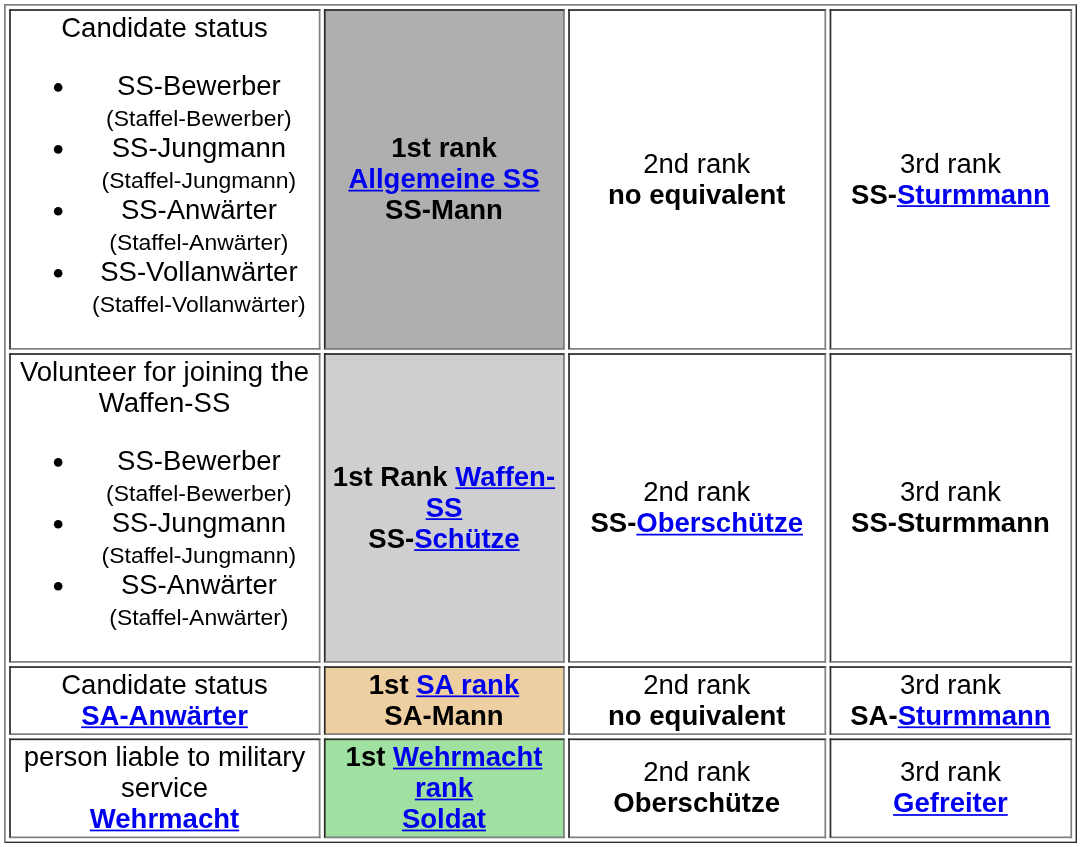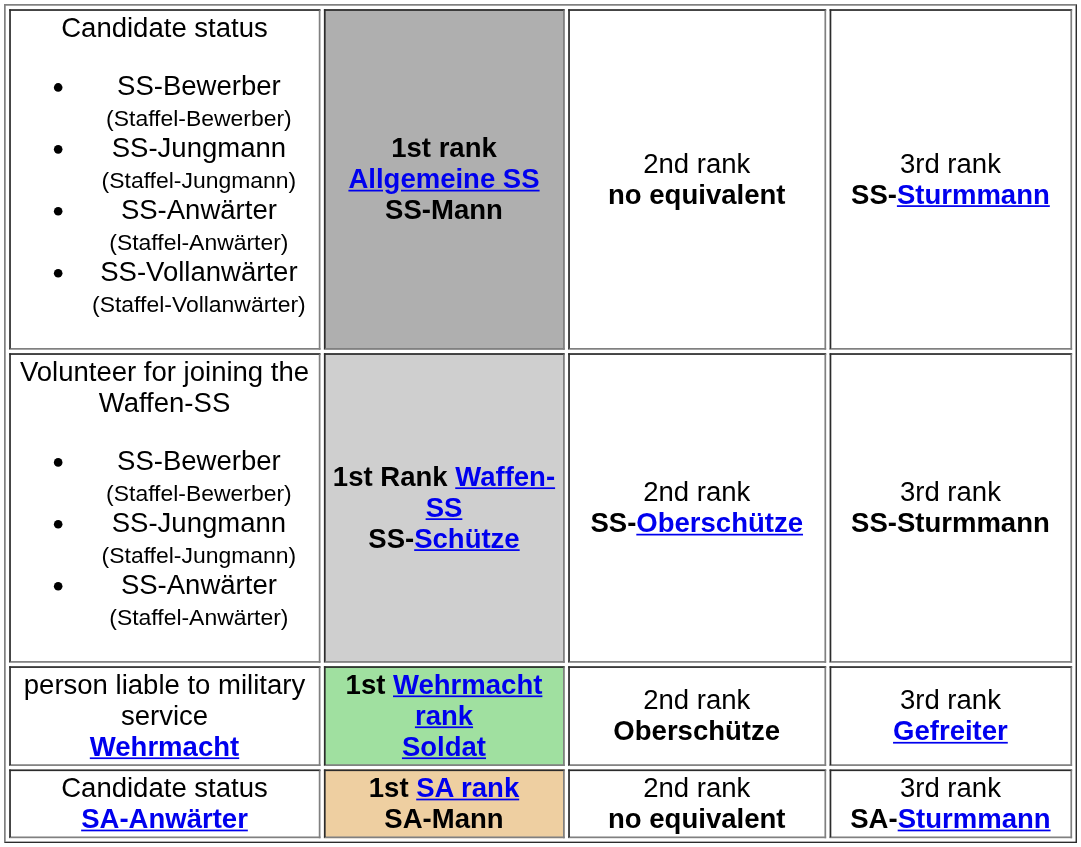rows swapped: Candidate status SA-Anwärter <-> person liable to military service Wehrmacht
